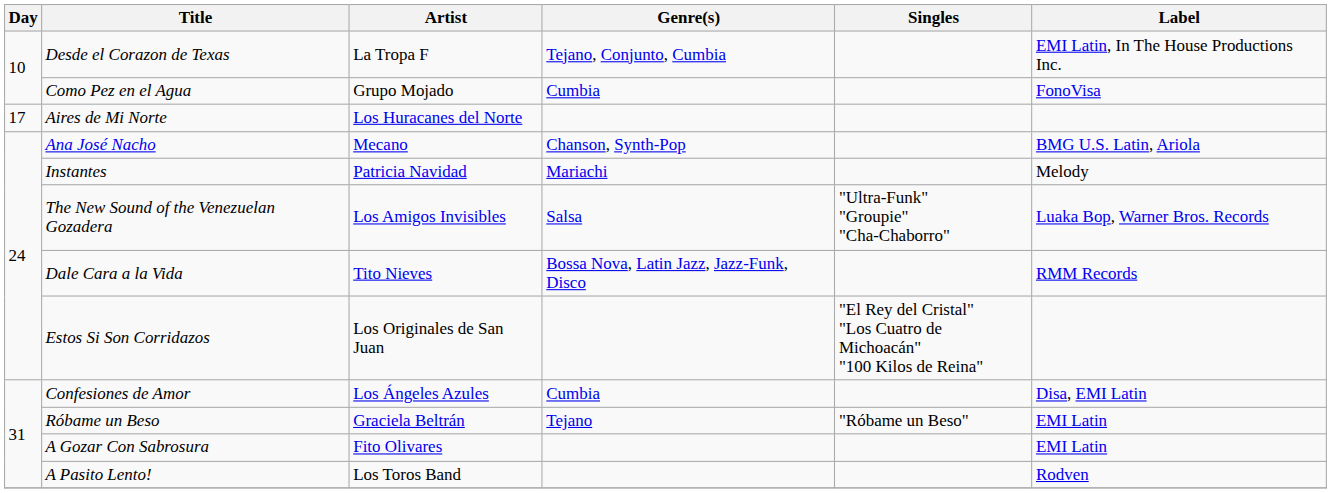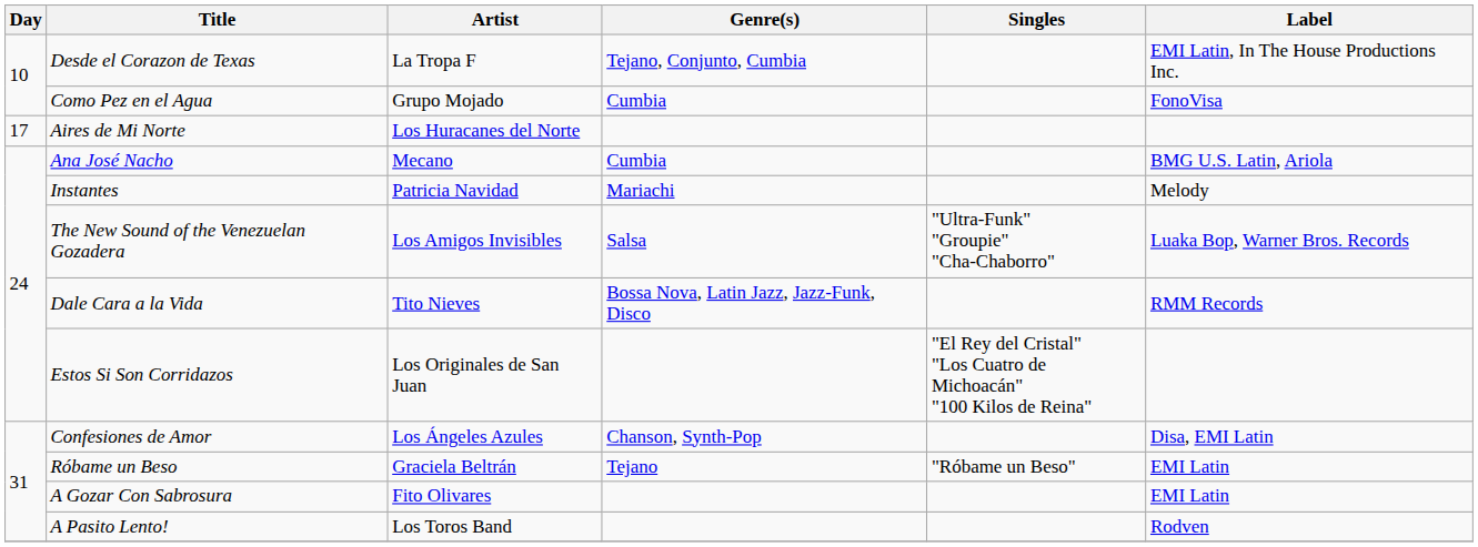Ana José Nacho | Genre(s): Chanson, Synth-Pop -> Cumbia
Confesiones de Amor | Genre(s): Cumbia -> Chanson, Synth-Pop
